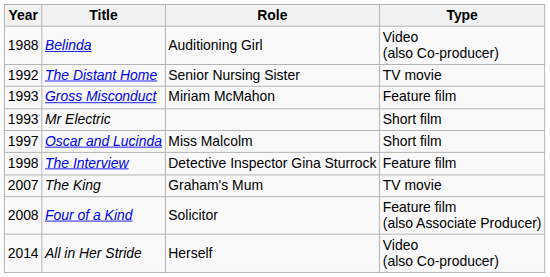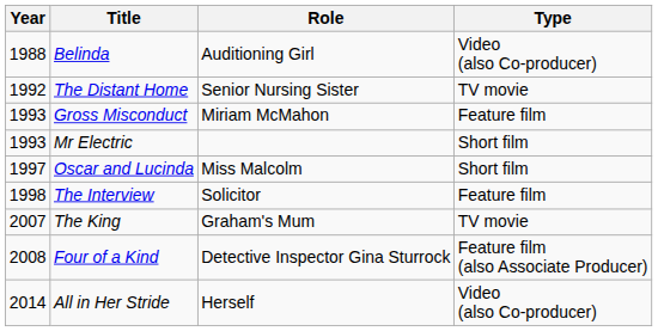The Interview | Role: Detective Inspector Gina Sturrock -> Solicitor
Four of a Kind | Role: Solicitor -> Detective Inspector Gina Sturrock
